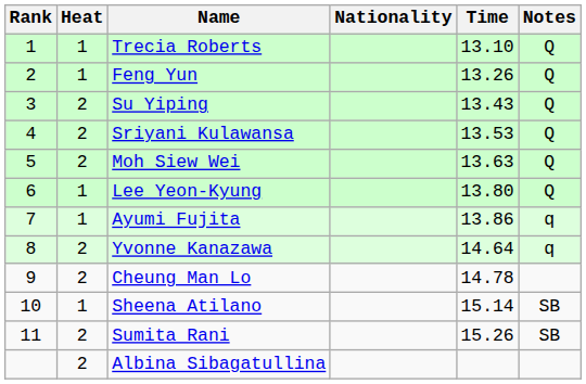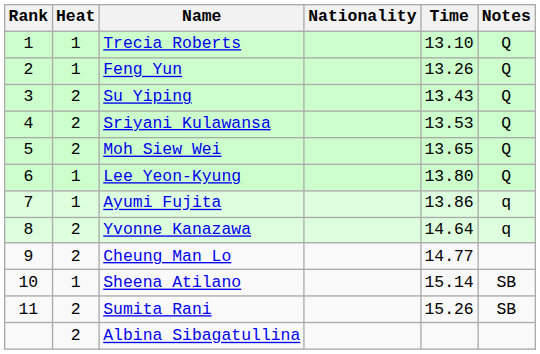Moh Siew Wei | Time: 13.63 -> 13.65
Cheung Man Lo | Time: 14.78 -> 14.77
